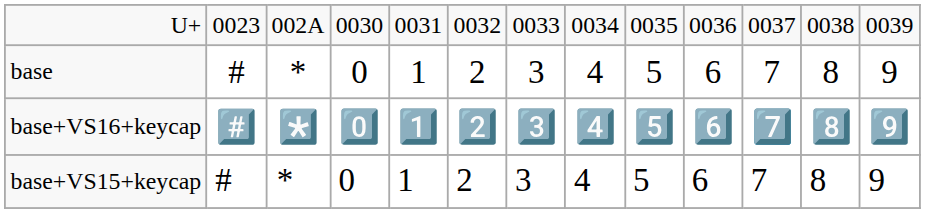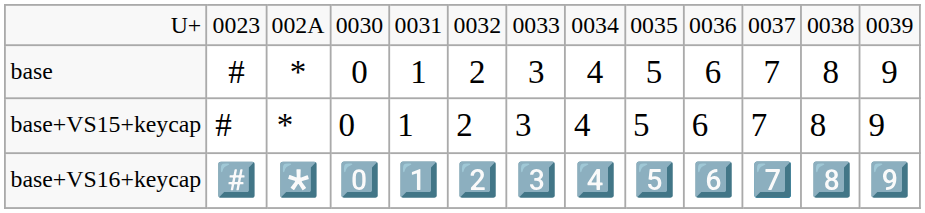rows swapped: base+VS15+keycap <-> base+VS16+keycap
